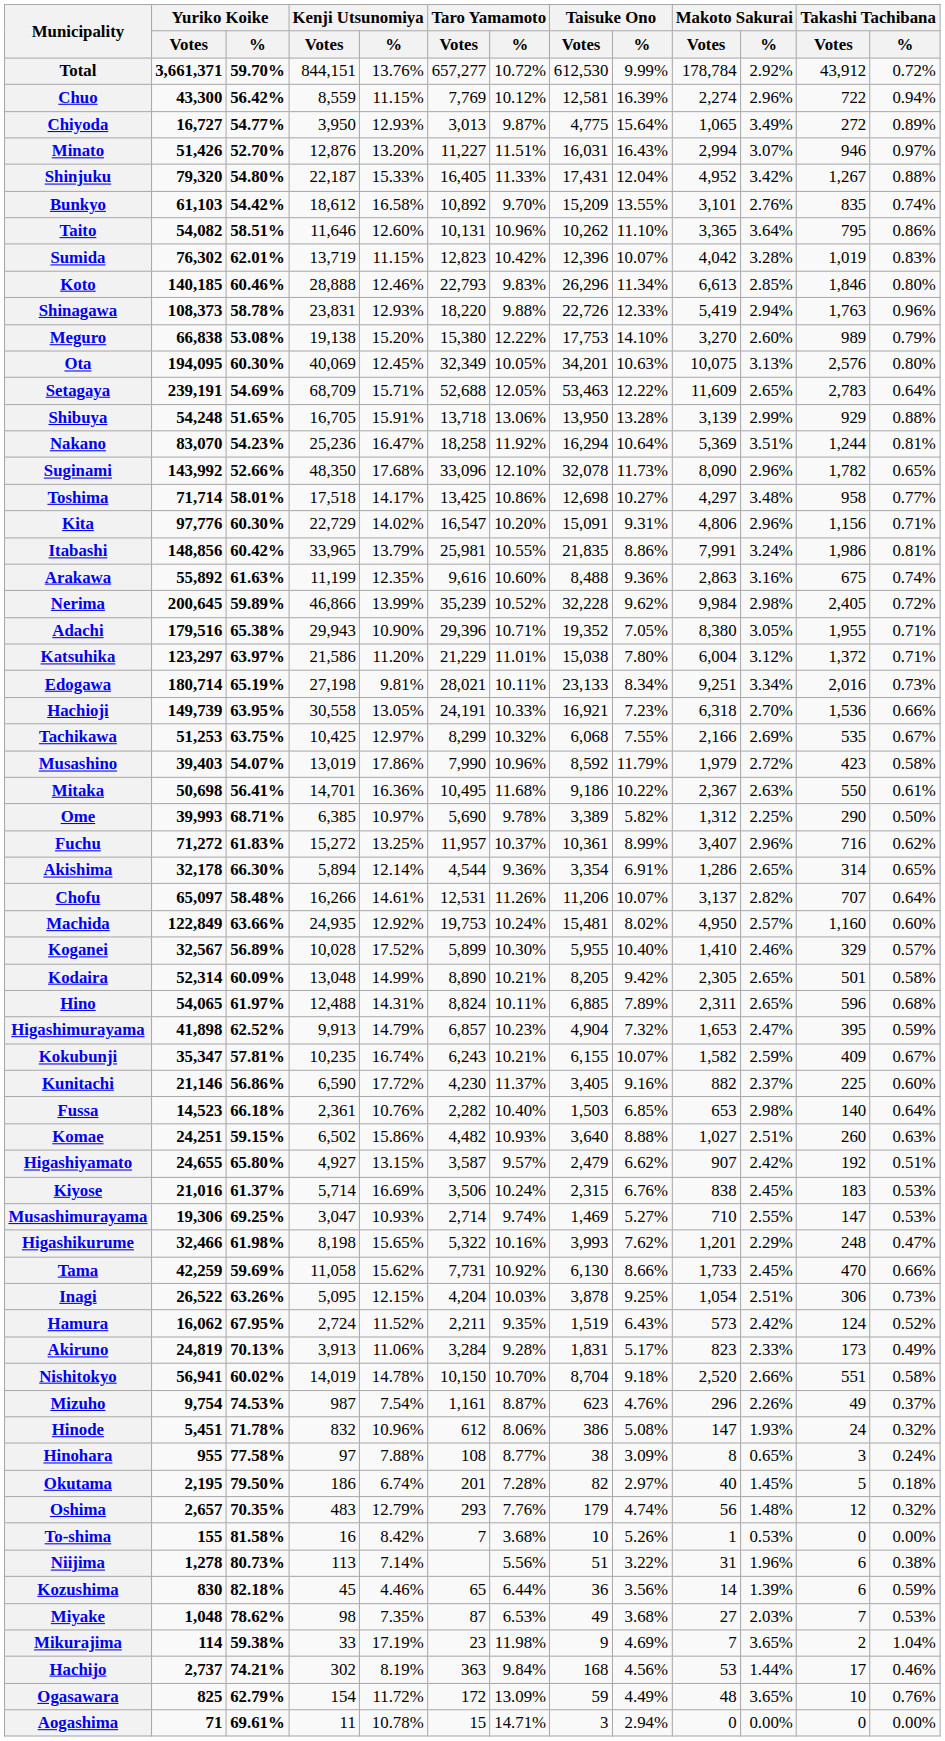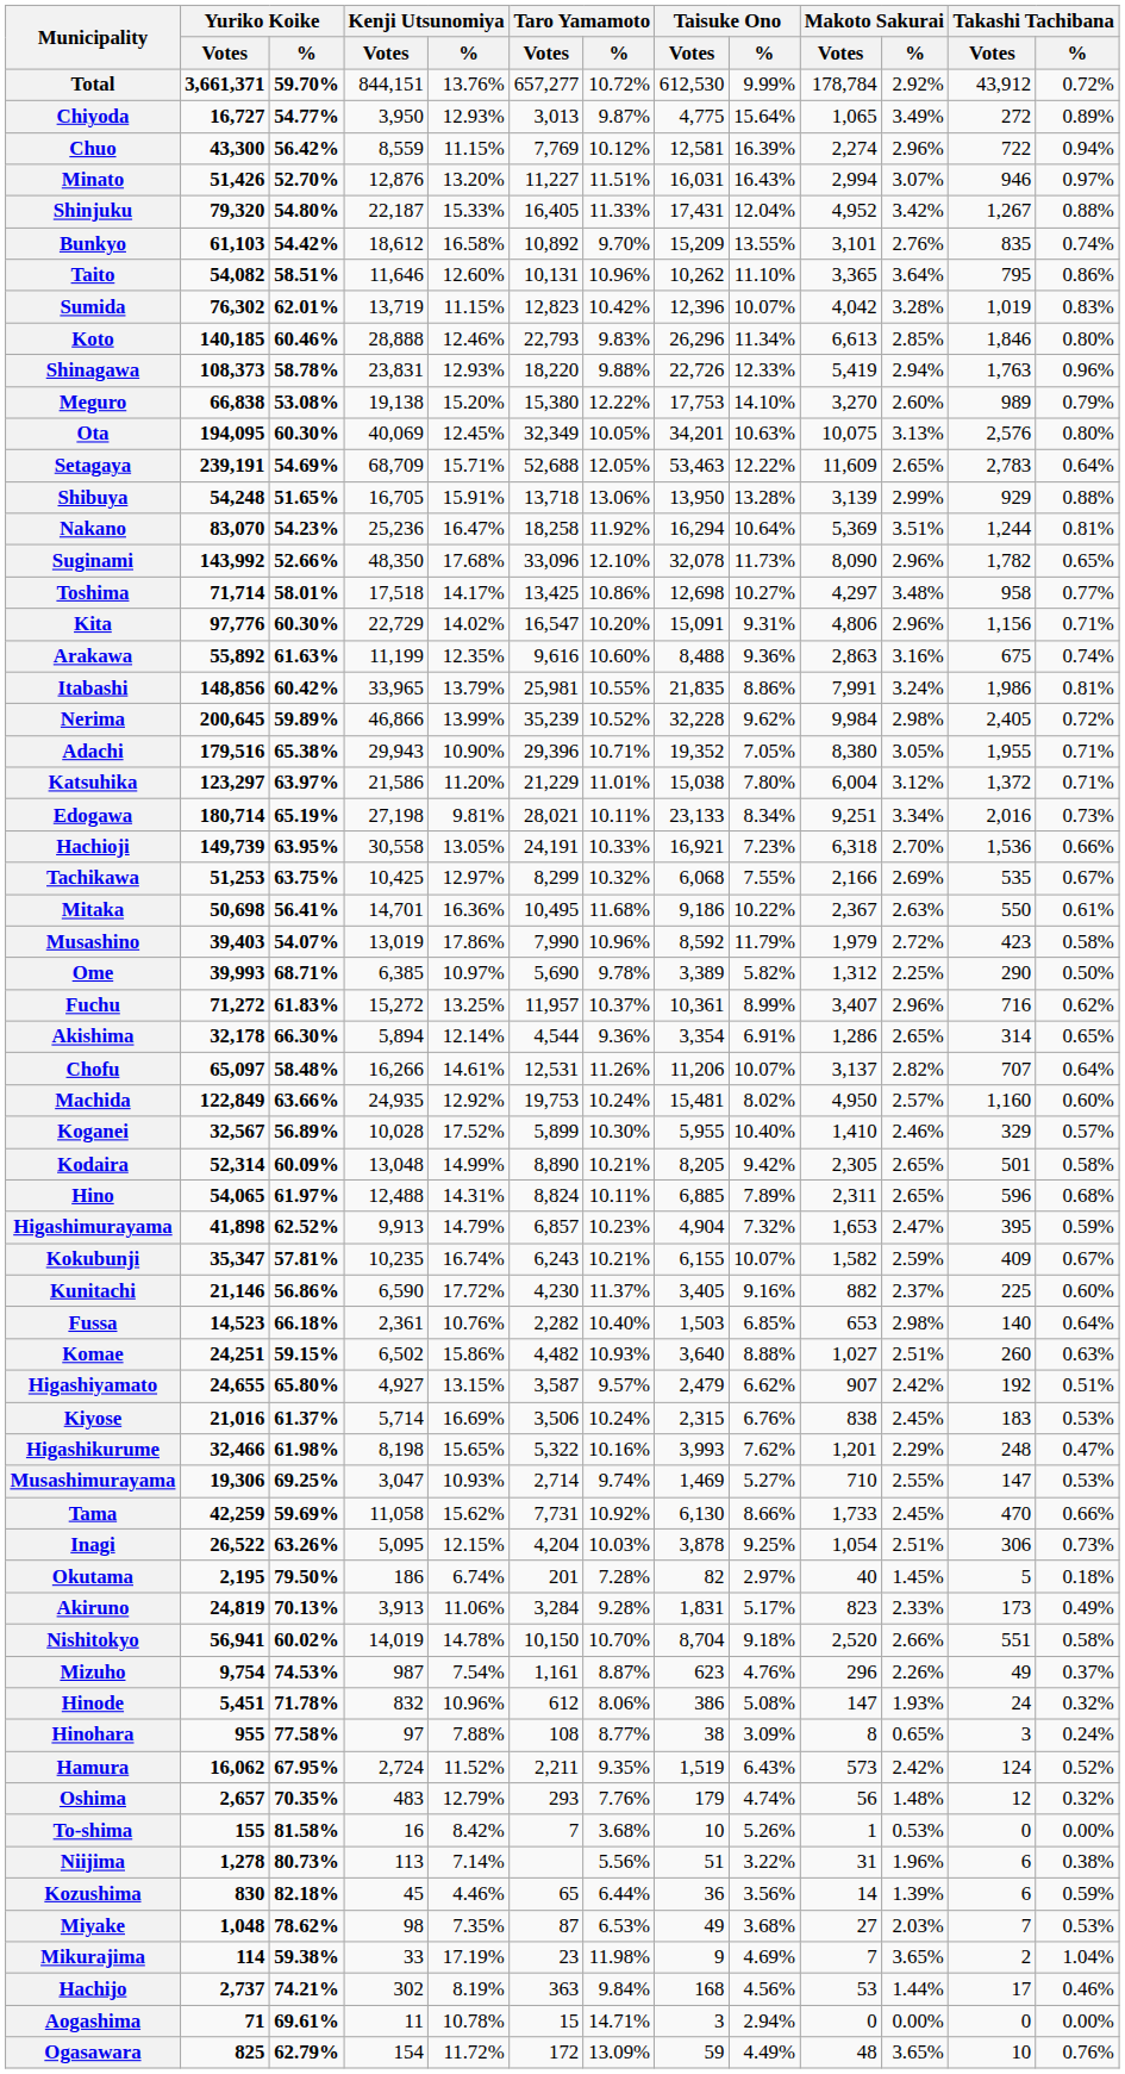rows swapped: Chiyoda <-> Chuo
rows swapped: Arakawa <-> Itabashi
rows swapped: Musashino <-> Mitaka
rows swapped: Higashikurume <-> Musashimurayama
rows swapped: Hamura <-> Okutama
rows swapped: Aogashima <-> Ogasawara
